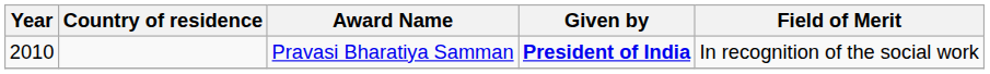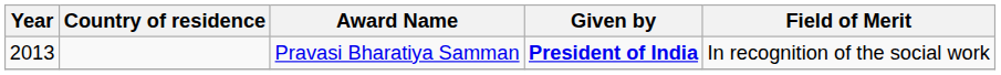Pravasi Bharatiya Samman | Year: 2010 -> 2013
